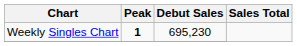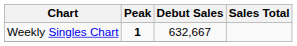Weekly Singles Chart | Debut Sales: 695,230 -> 632,667
